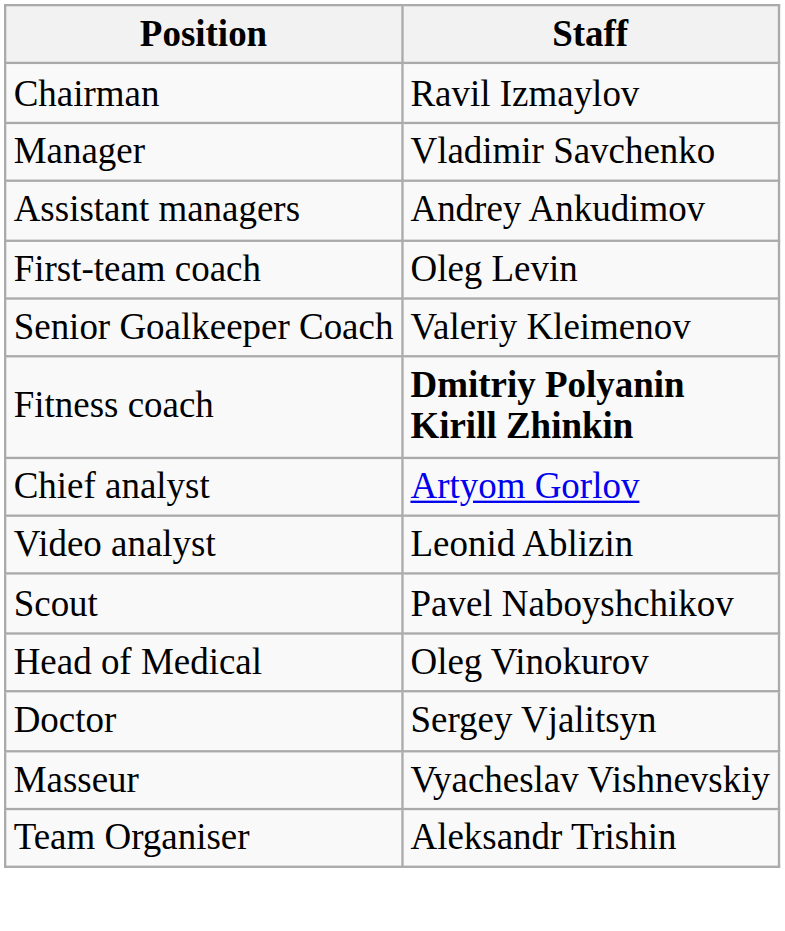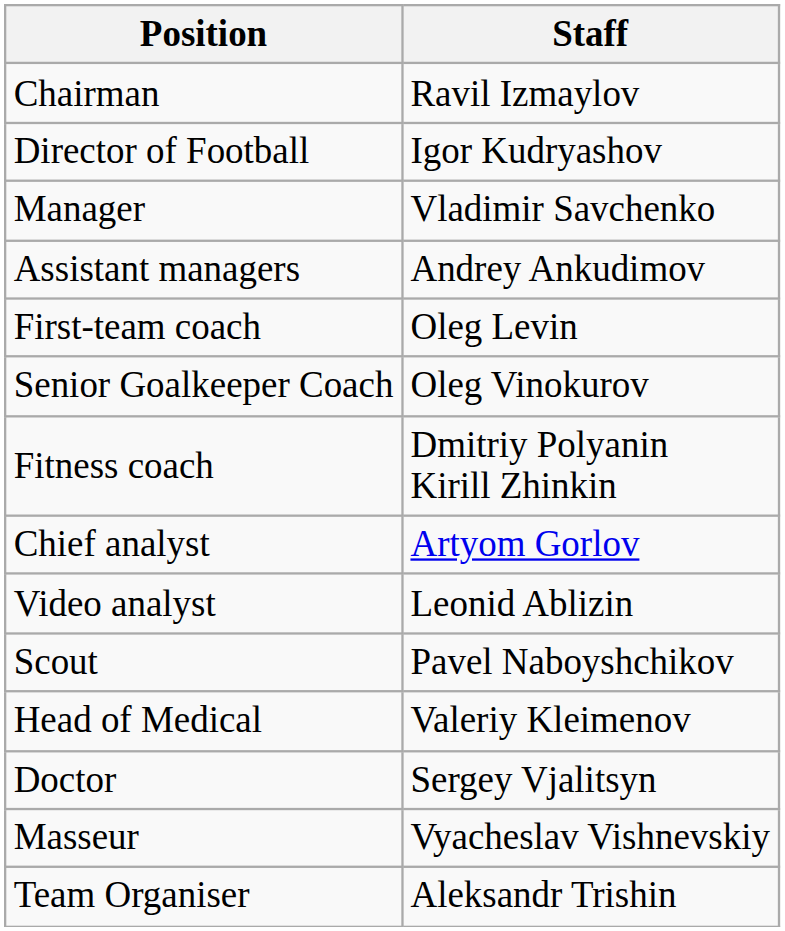+ row: Director of Football | Igor Kudryashov
Senior Goalkeeper Coach | Staff: Valeriy Kleimenov -> Oleg Vinokurov
Fitness coach | Staff: bold -> normal
Head of Medical | Staff: Oleg Vinokurov -> Valeriy Kleimenov
